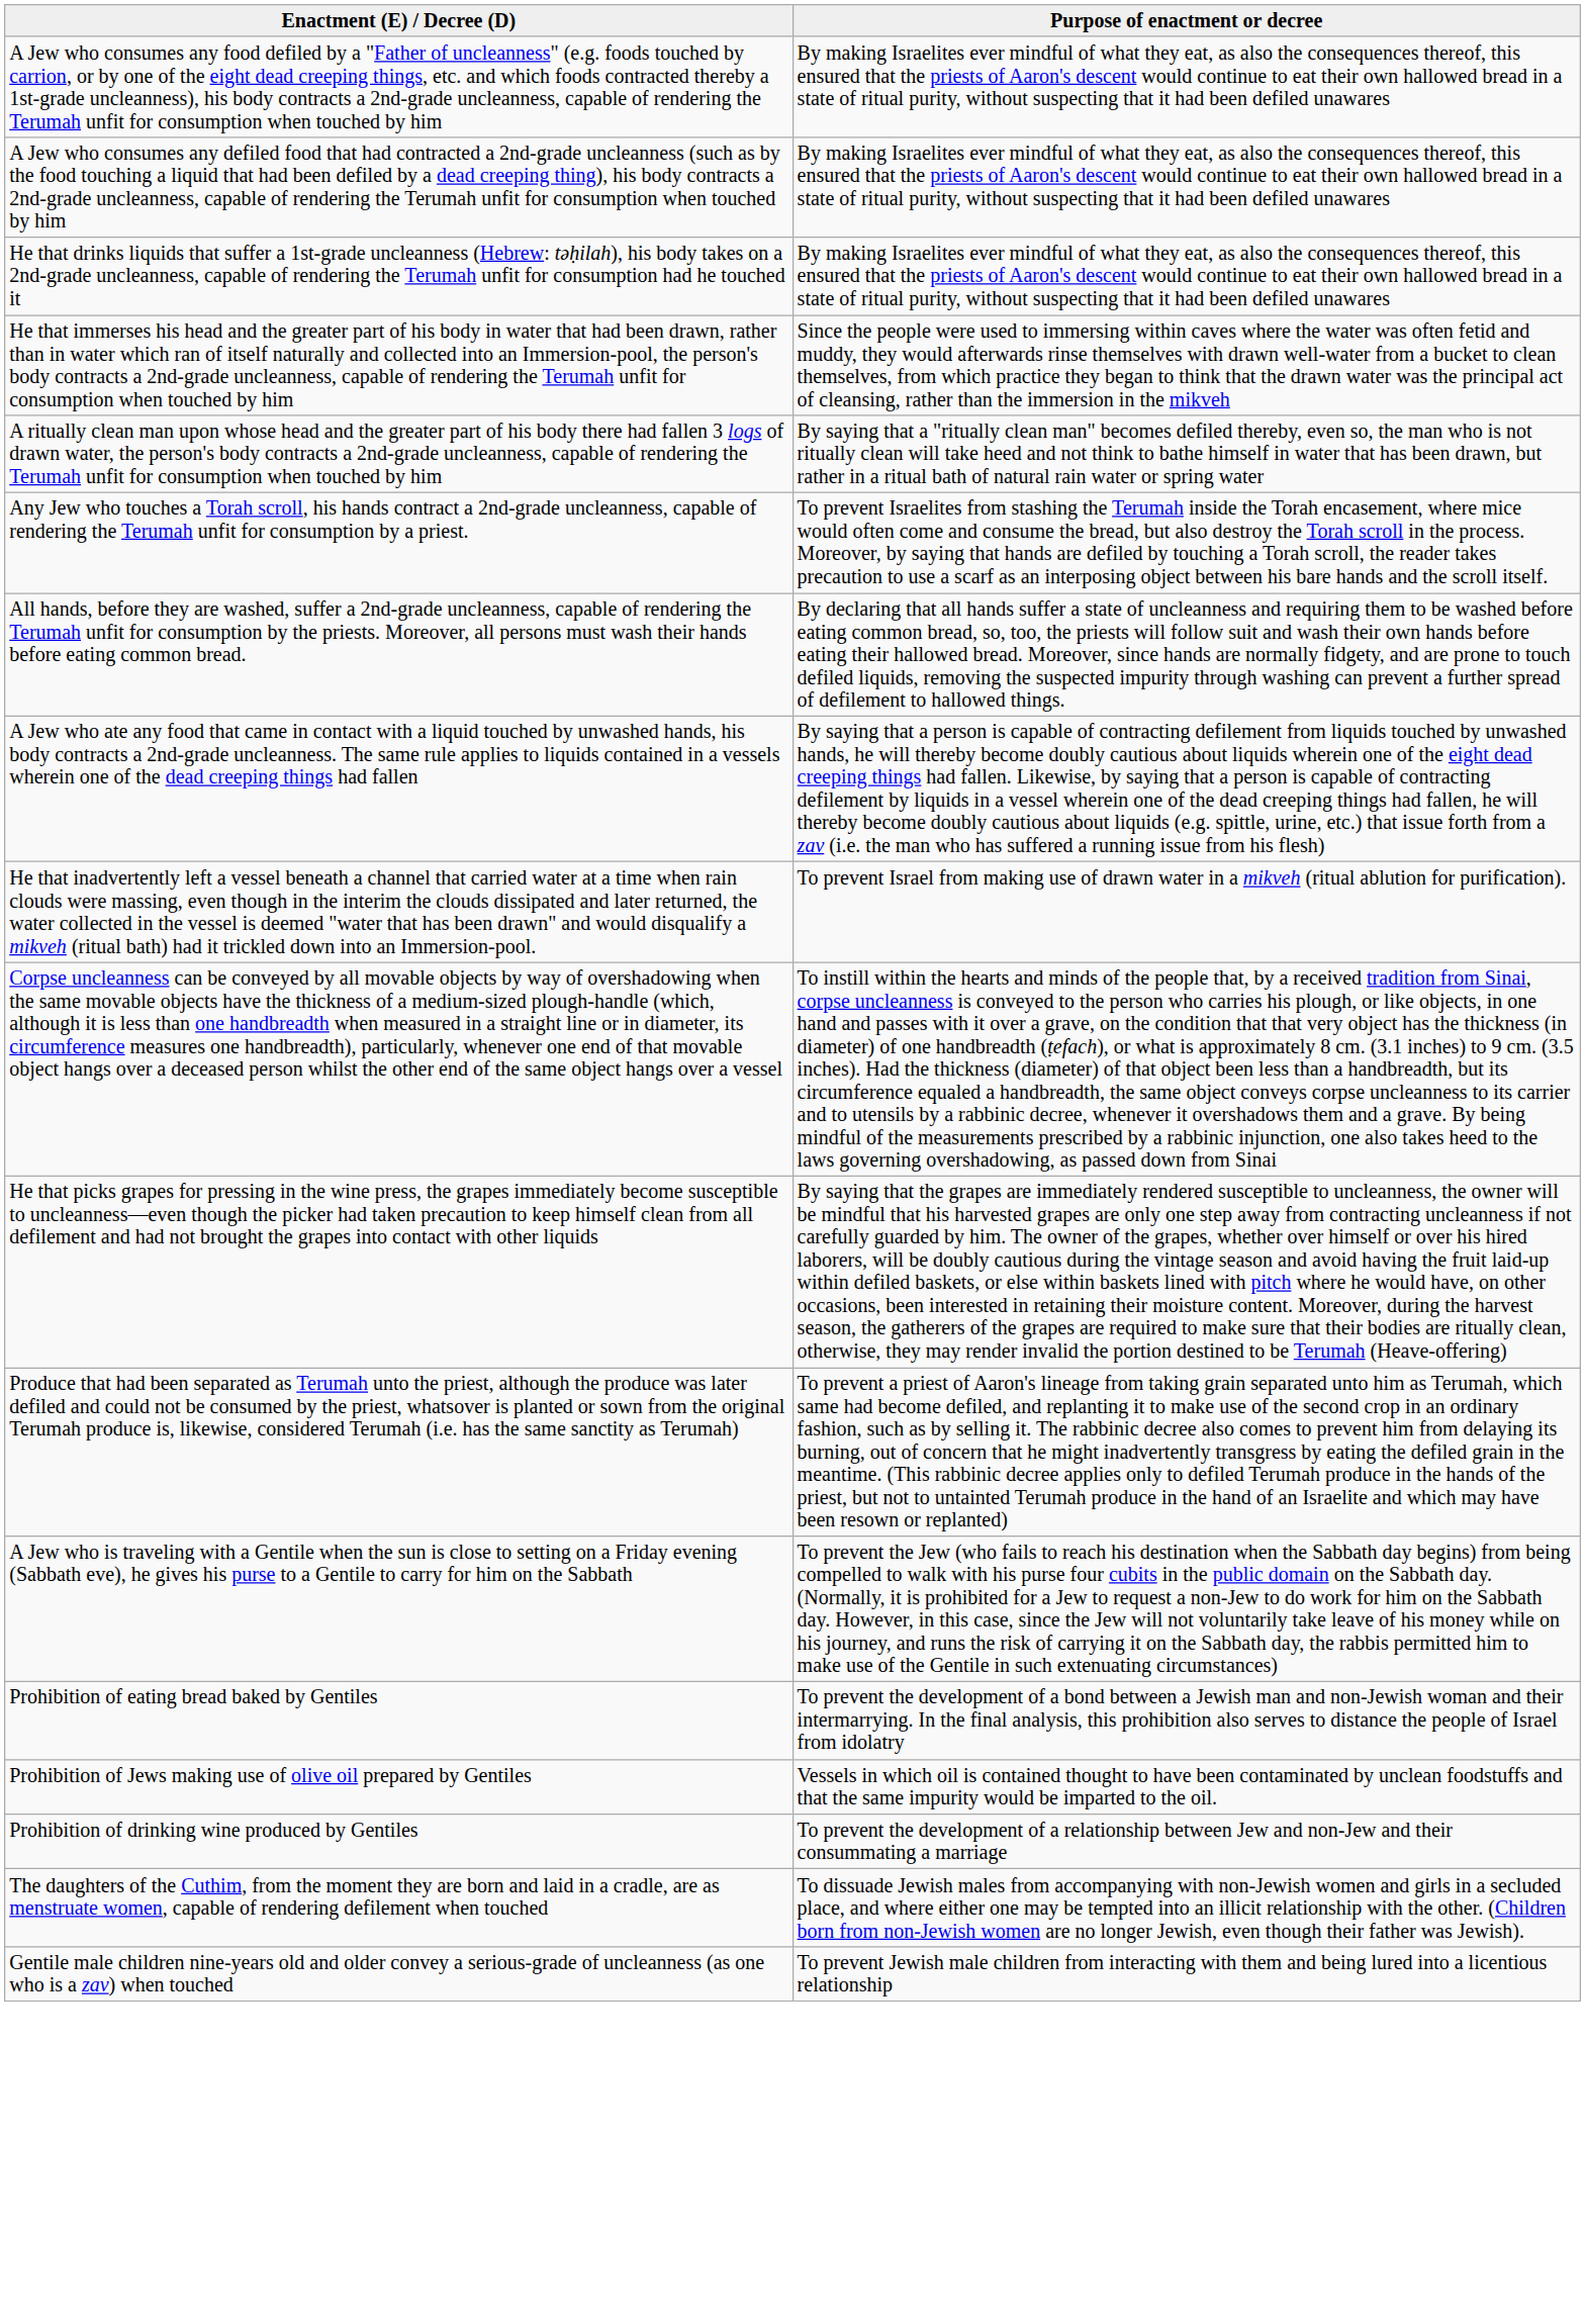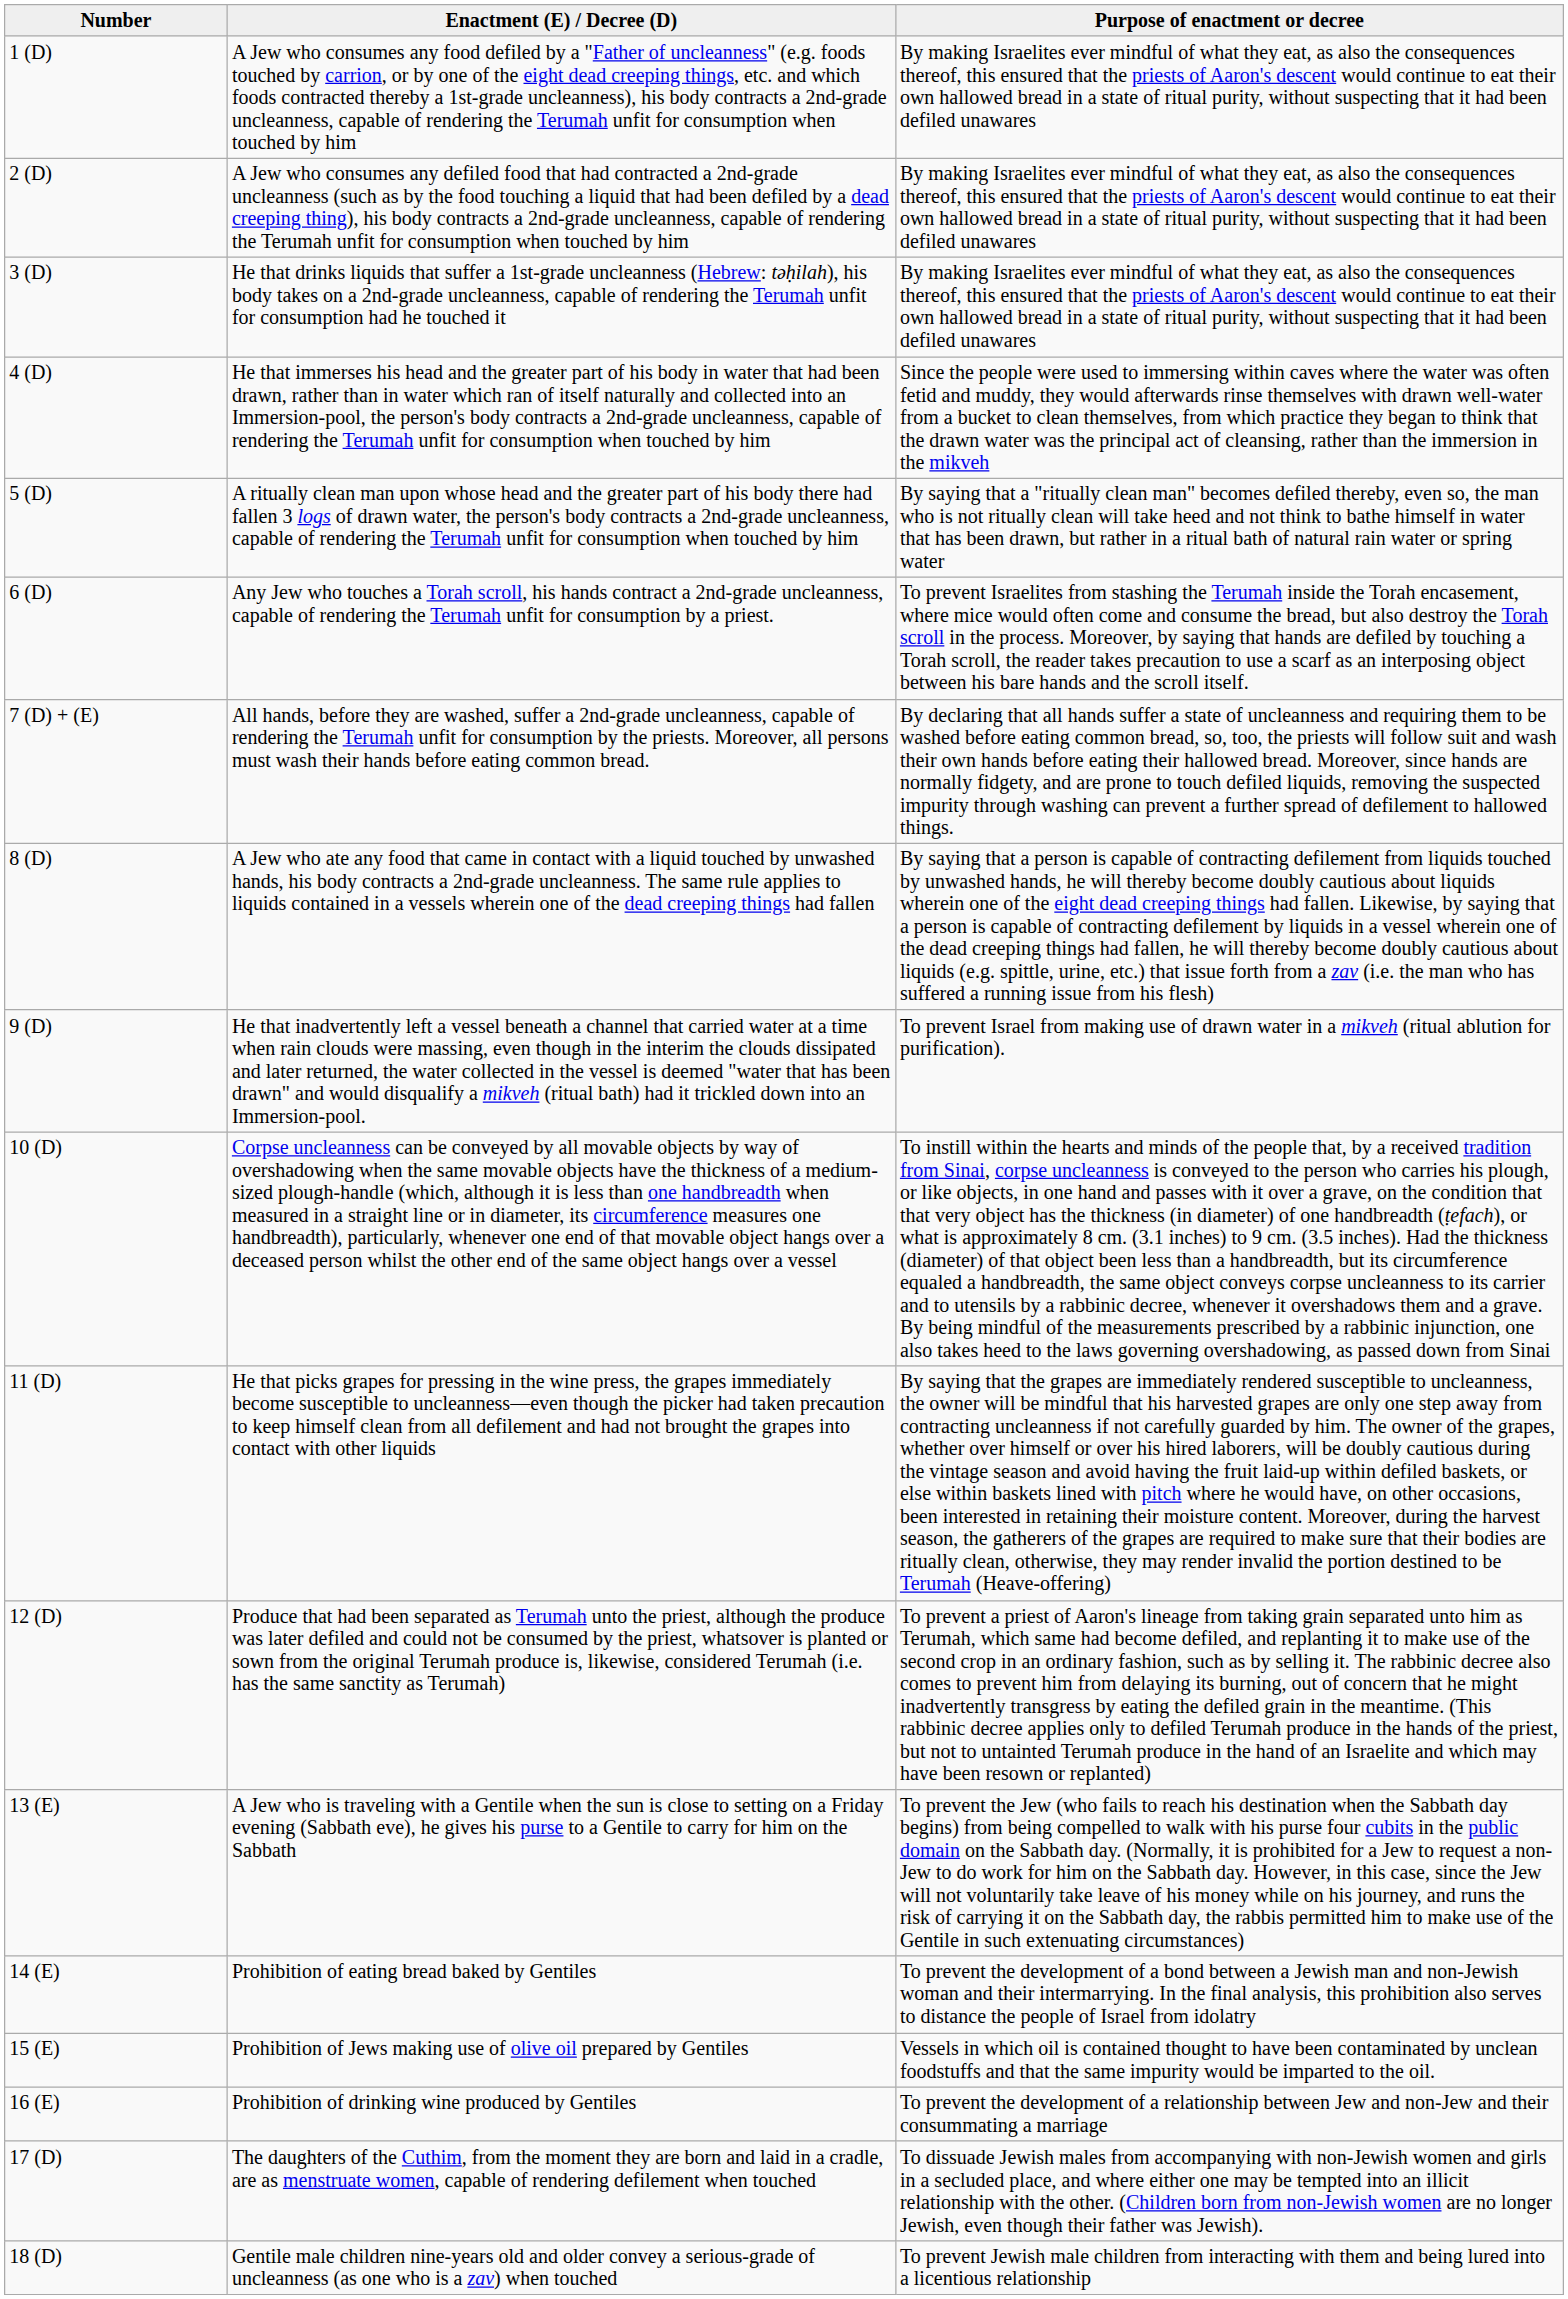+ column: Number | 1 (D) | 2 (D) | 3 (D) | 4 (D) | 5 (D) | 6 (D) | 7 (D) + (E) | 8 (D) | 9 (D) | 10 (D) | 11 (D) | 12 (D) | 13 (E) | 14 (E) | 15 (E) | 16 (E) | 17 (D) | 18 (D)
